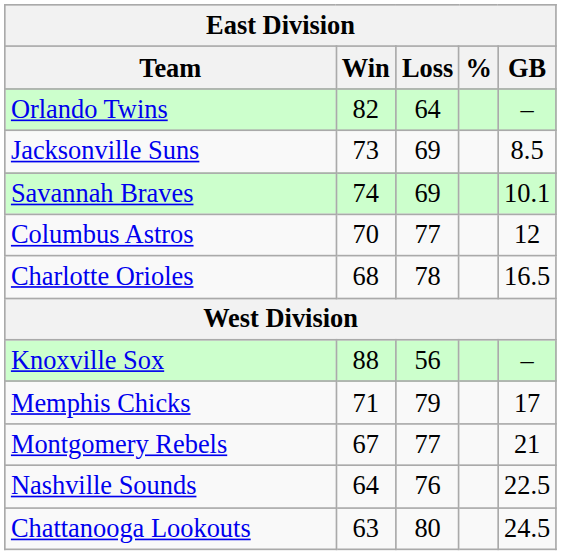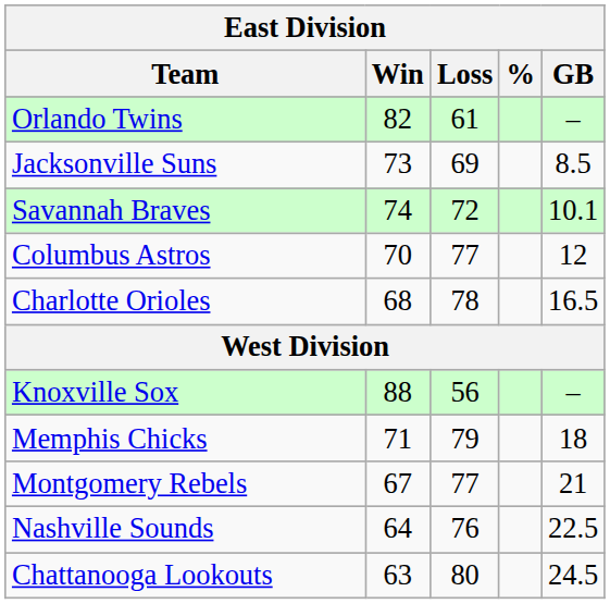Orlando Twins | Loss: 64 -> 61
Savannah Braves | Loss: 69 -> 72
Memphis Chicks | GB: 17 -> 18
